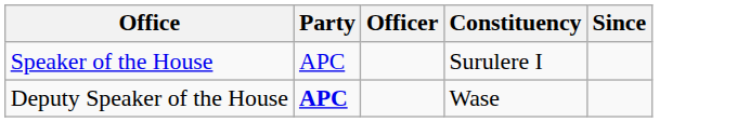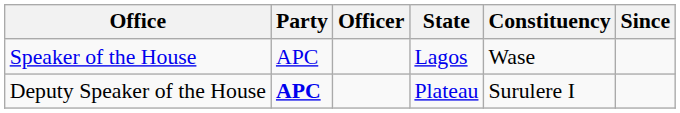+ column: State | Lagos | Plateau
Speaker of the House | Constituency: Surulere I -> Wase
Deputy Speaker of the House | Constituency: Wase -> Surulere I
